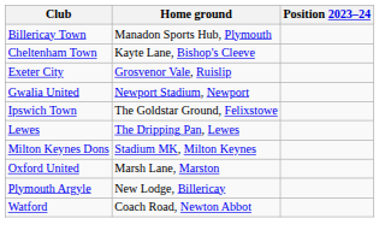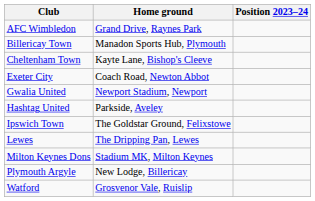+ row: AFC Wimbledon | Grand Drive, Raynes Park
Exeter City | Home ground: Grosvenor Vale, Ruislip -> Coach Road, Newton Abbot
+ row: Hashtag United | Parkside, Aveley
- row: Oxford United | Marsh Lane, Marston
Watford | Home ground: Coach Road, Newton Abbot -> Grosvenor Vale, Ruislip
